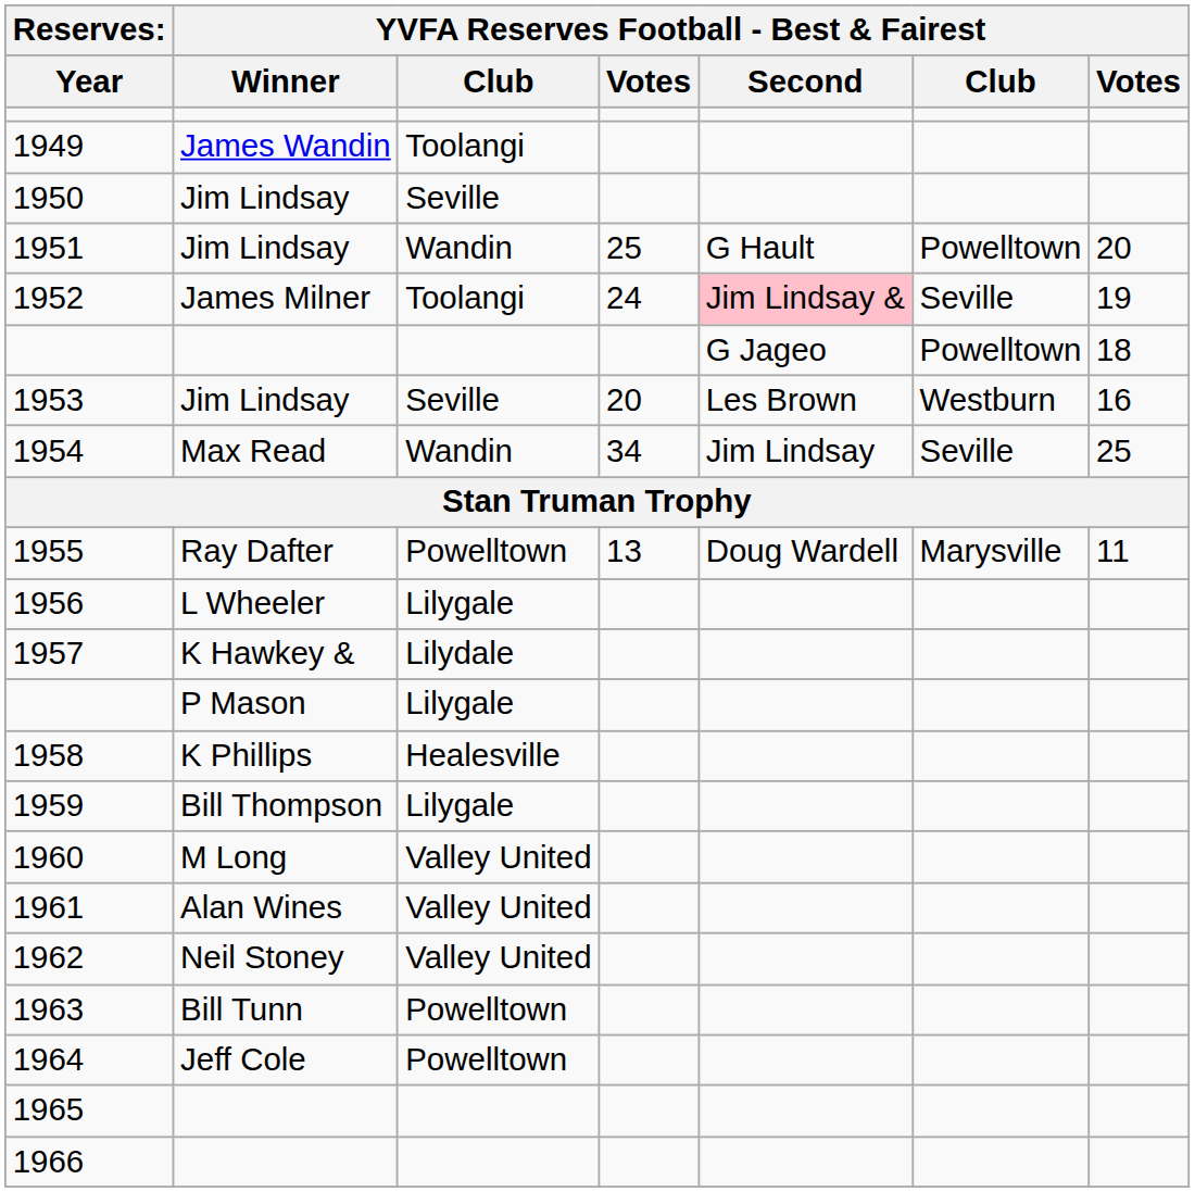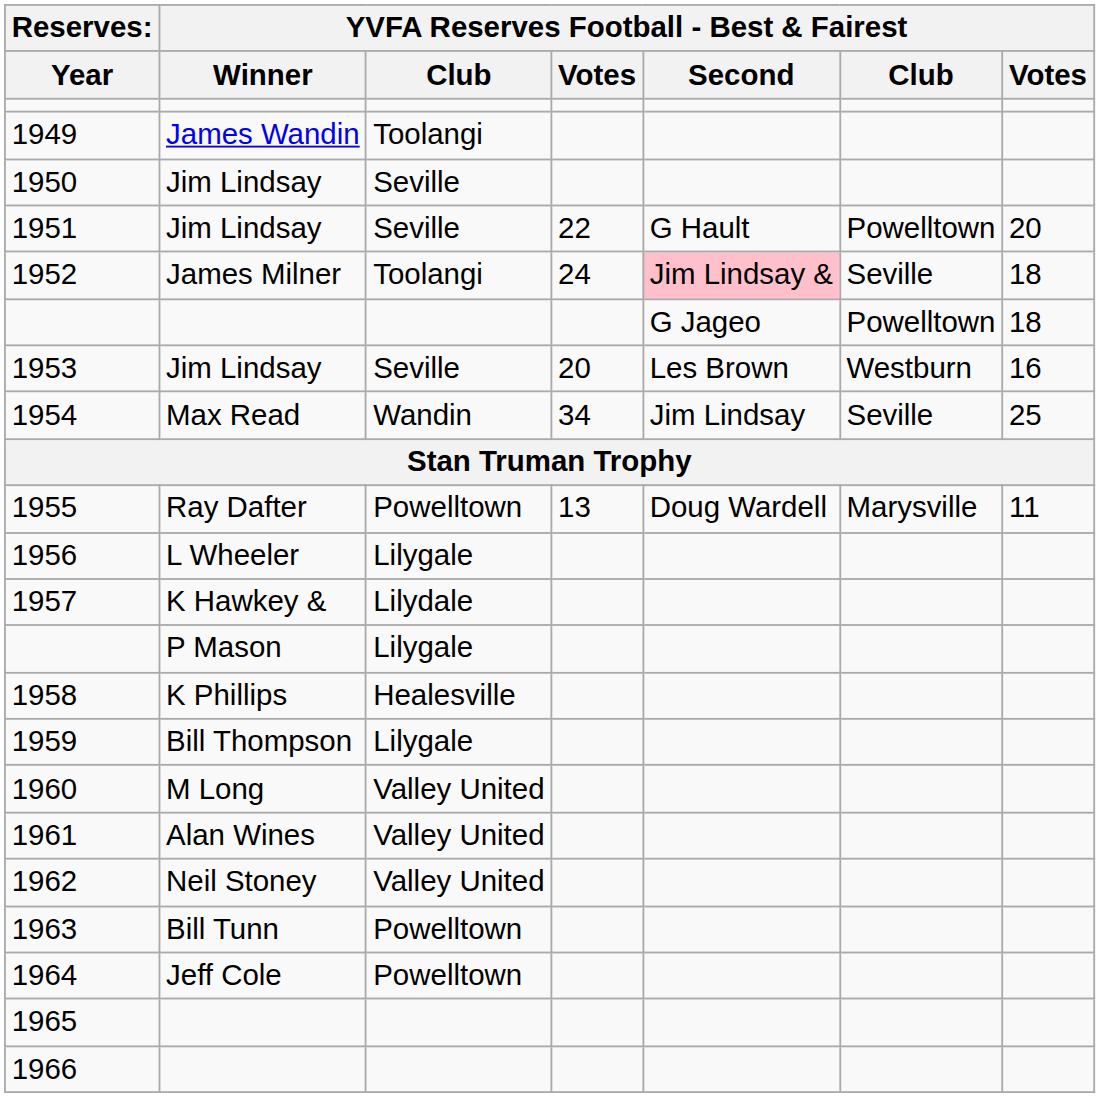1951 | column 3: Wandin -> Seville
1951 | column 4: 25 -> 22
1952 | column 7: 19 -> 18
